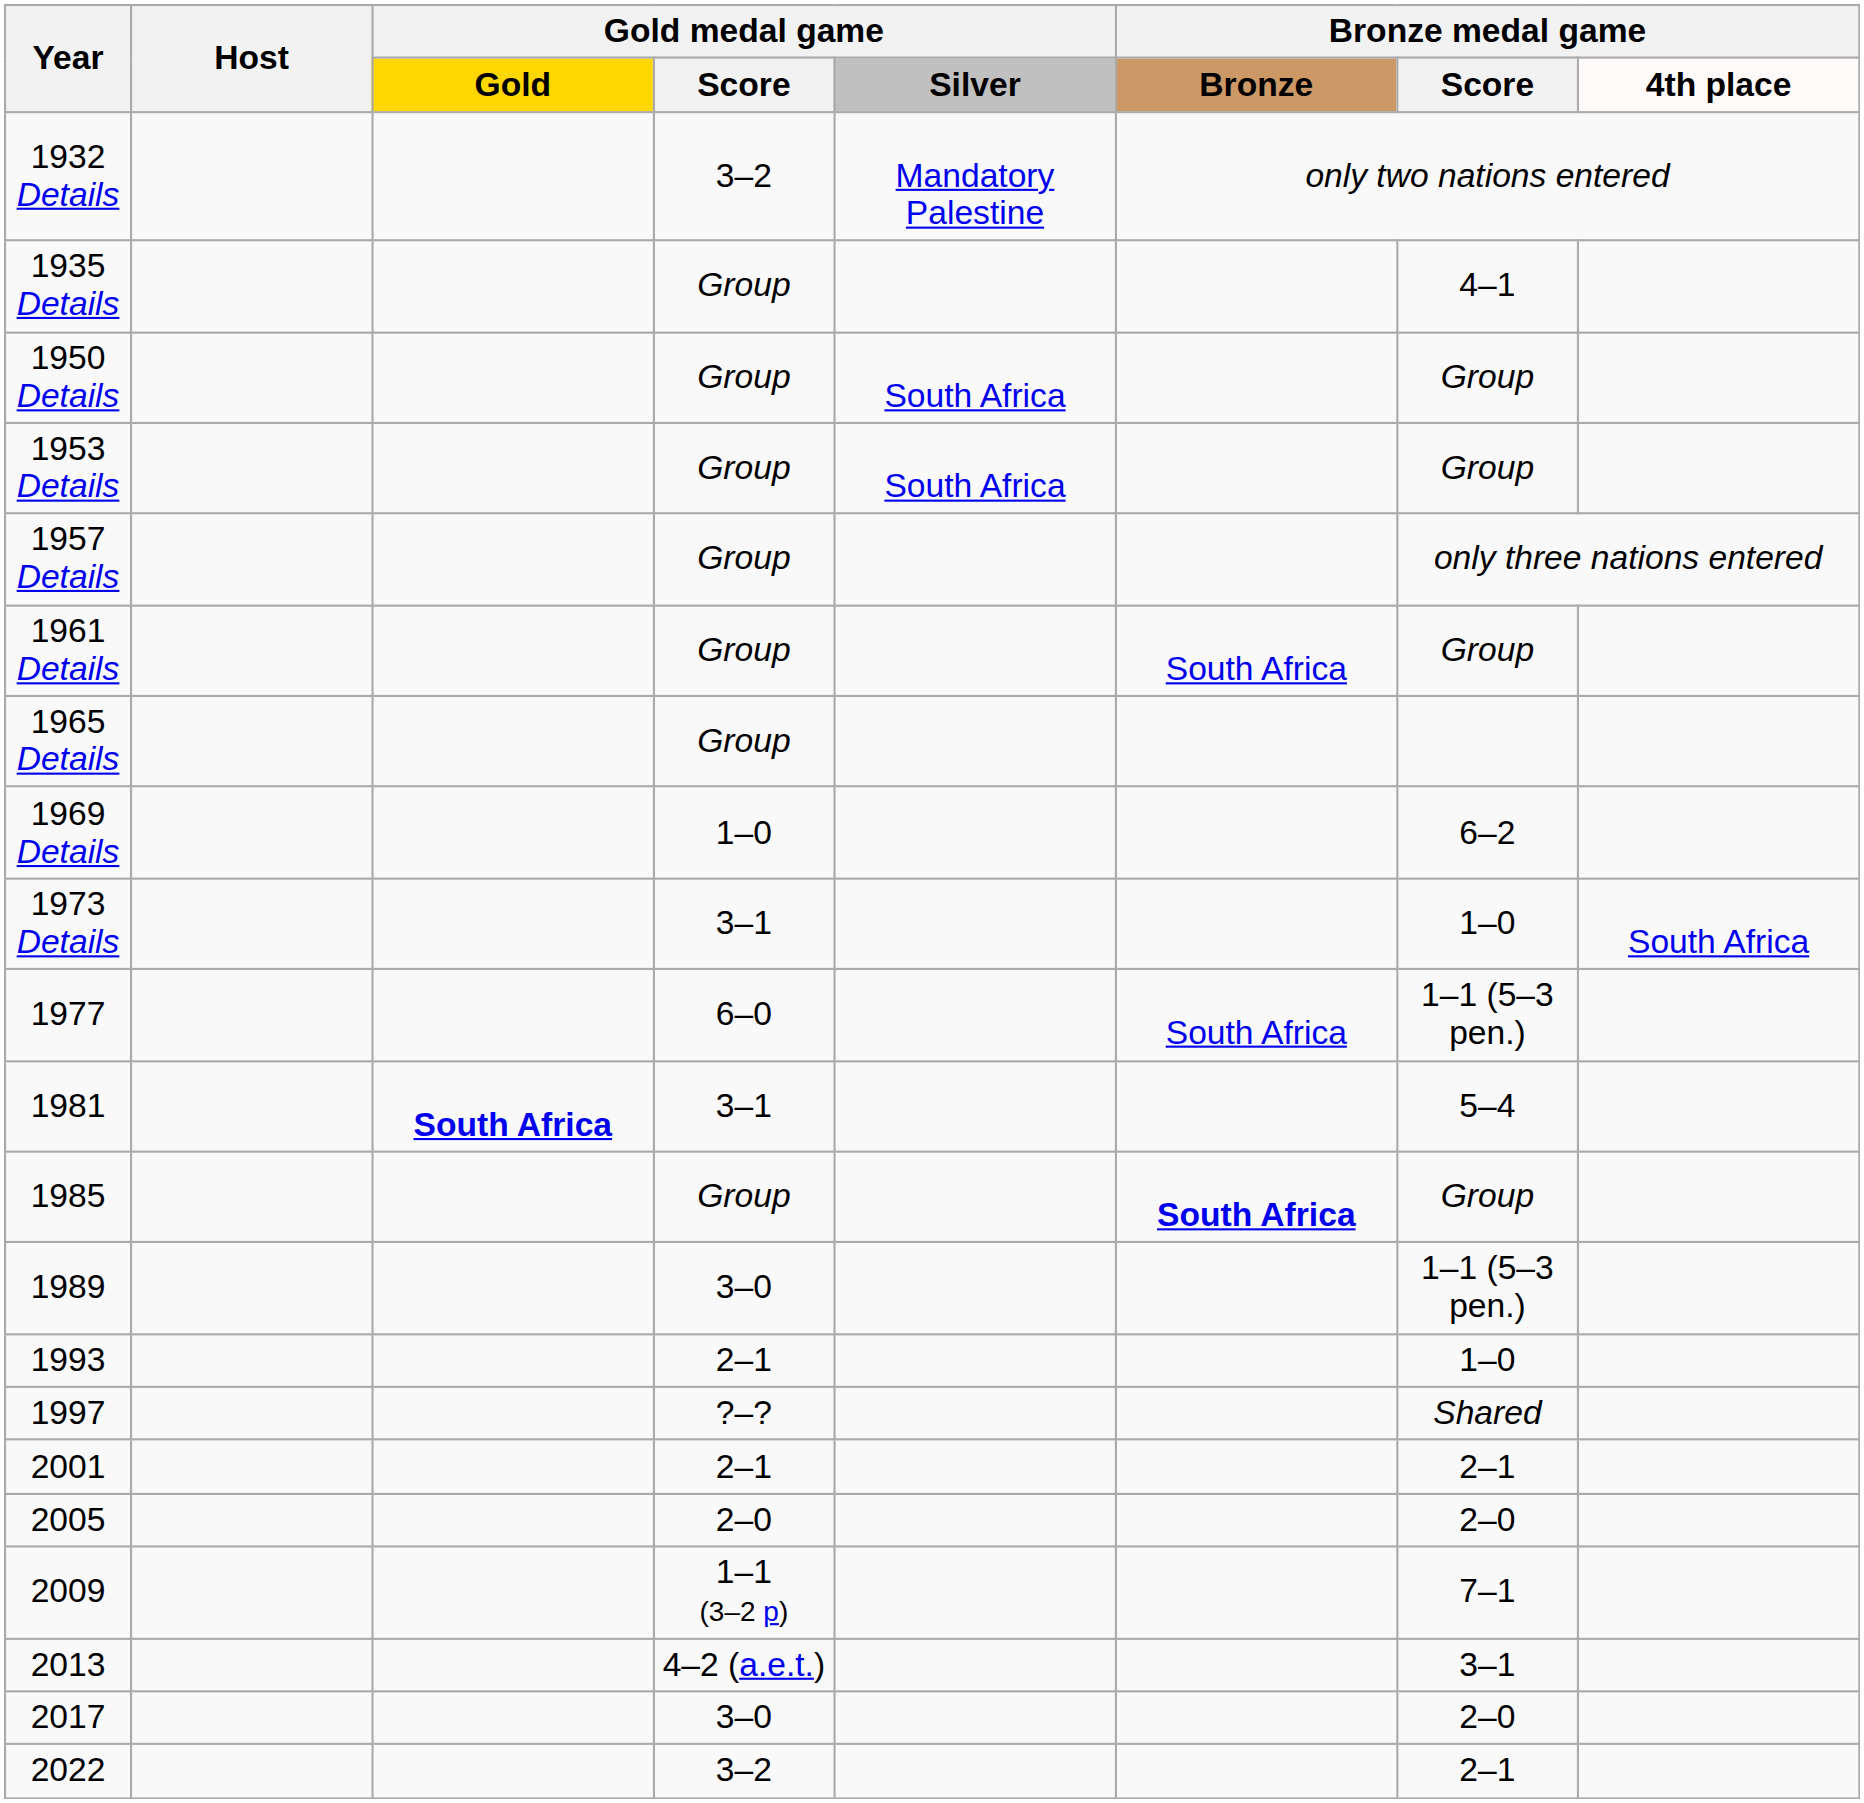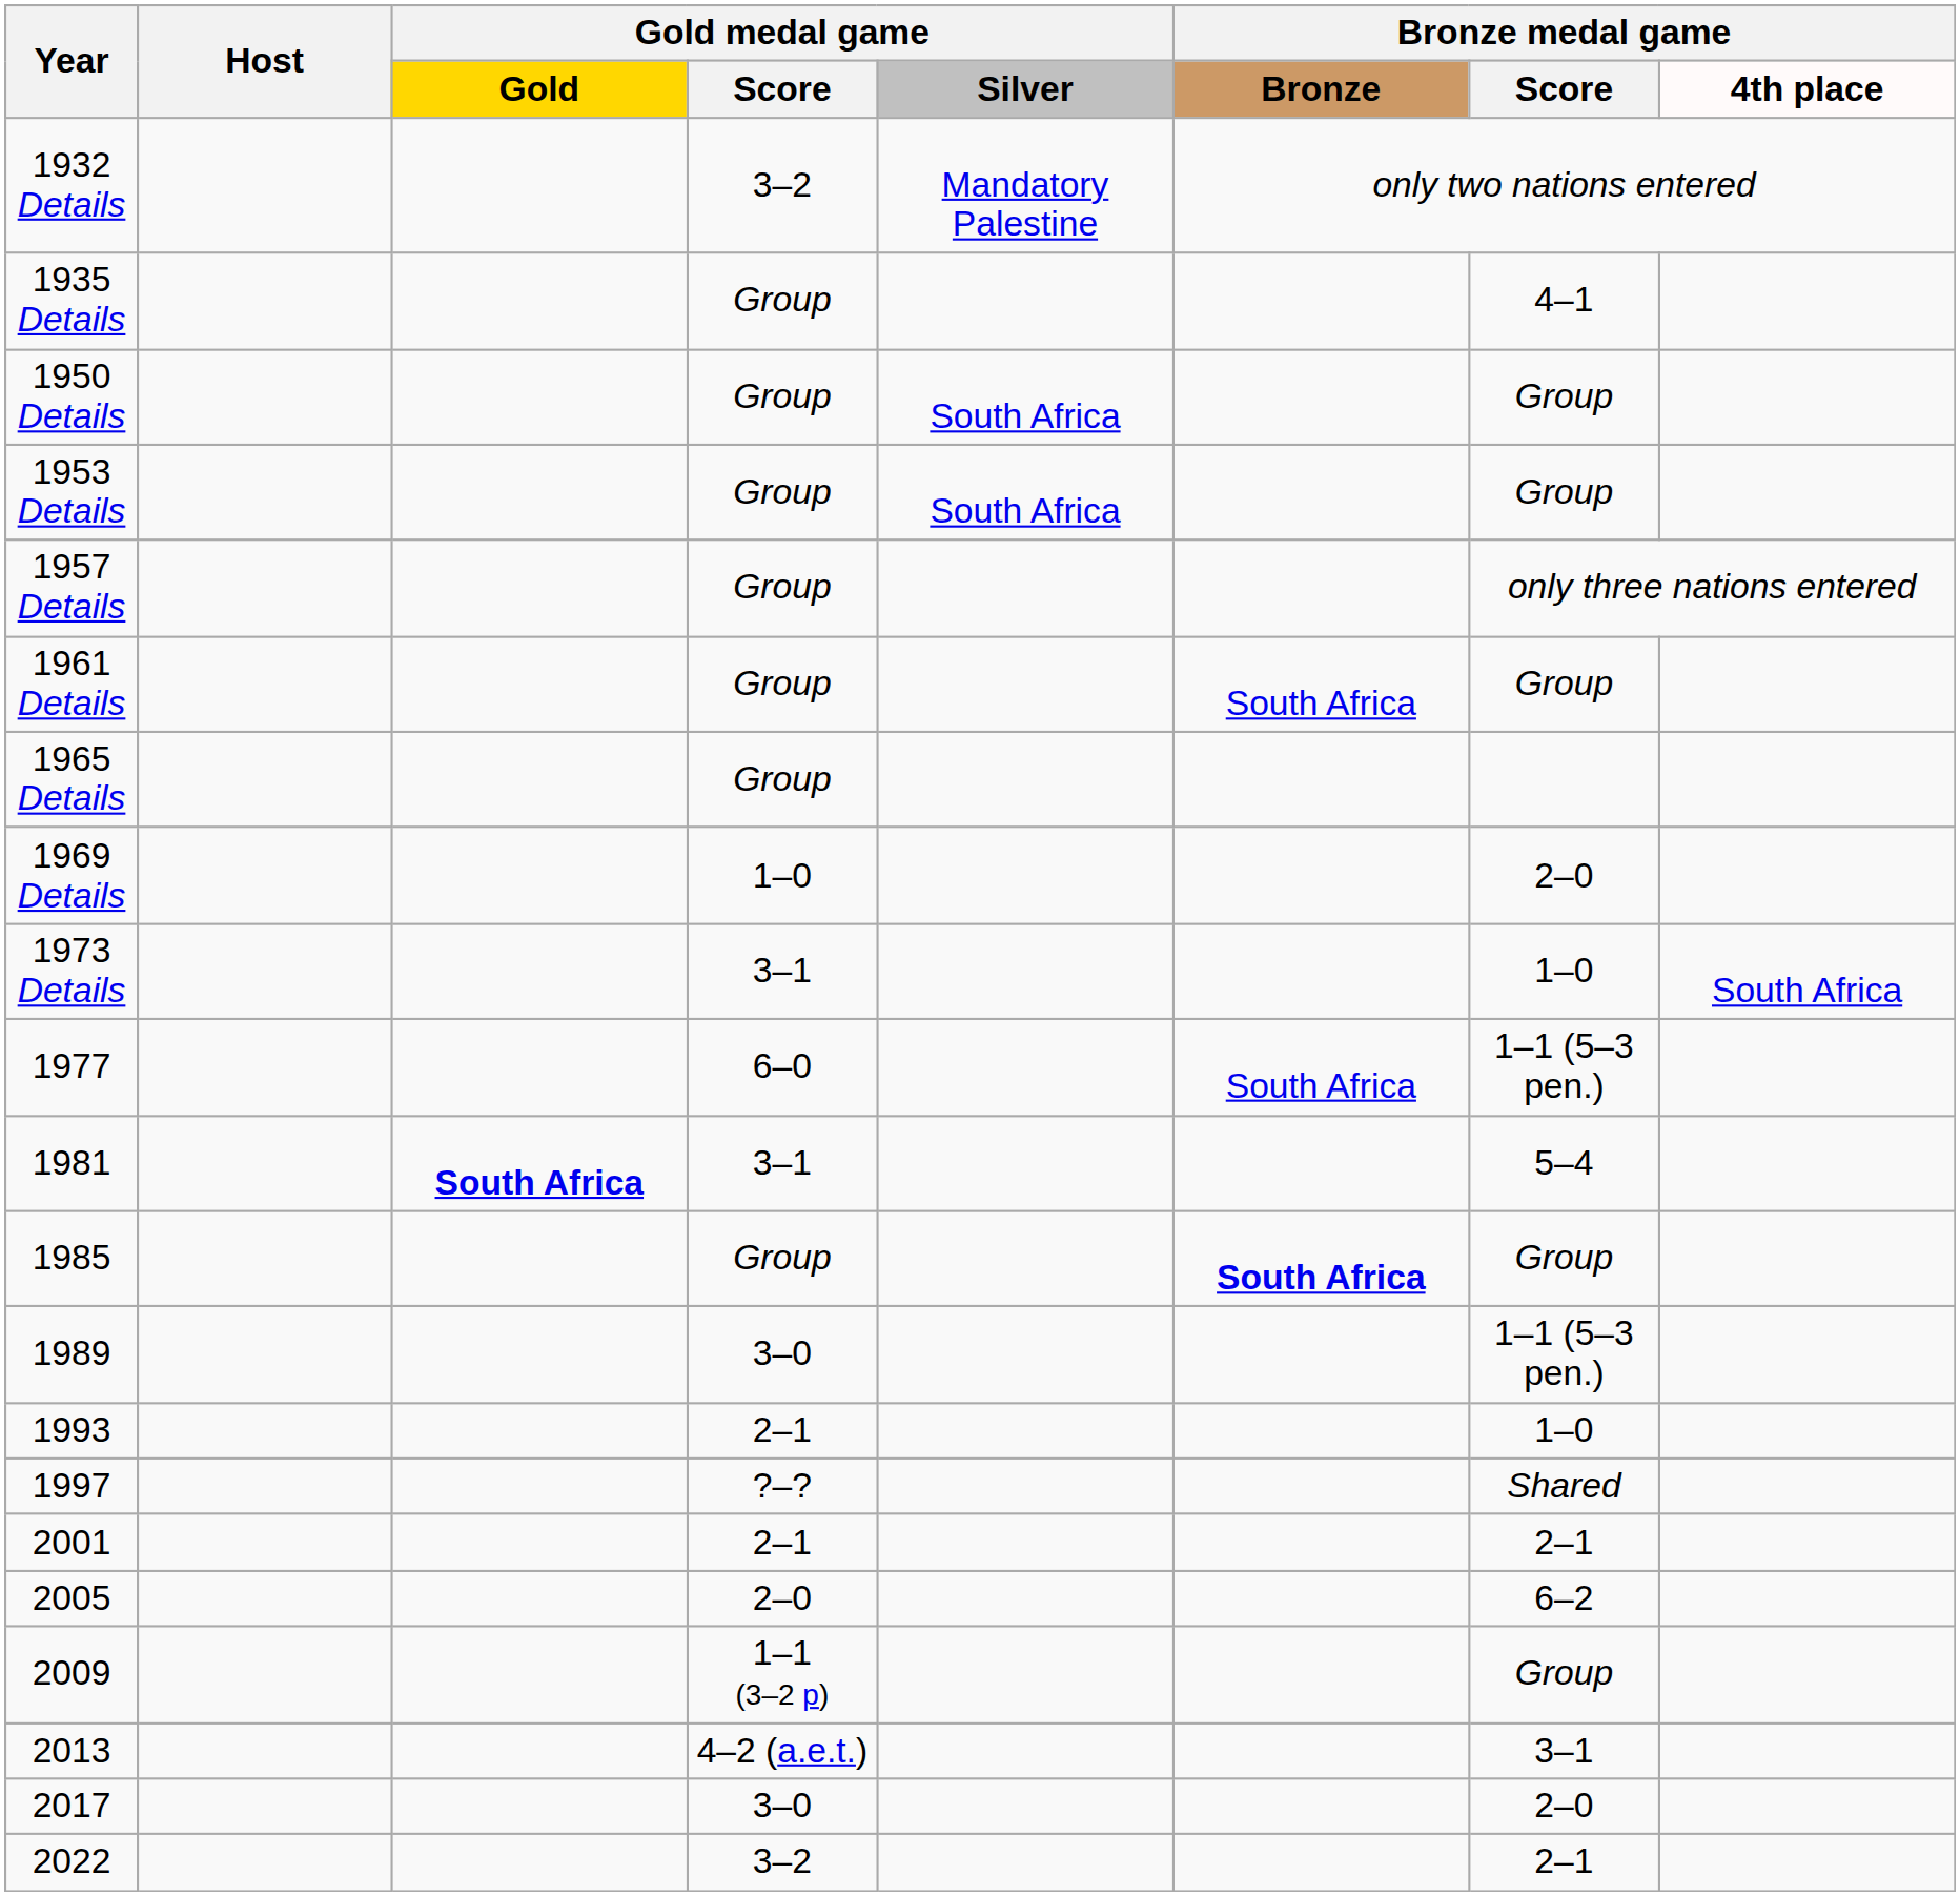1969 Details | Bronze medal game / Score: 6–2 -> 2–0
2005 | Bronze medal game / Score: 2–0 -> 6–2
2009 | Bronze medal game / Score: 7–1 -> Group
